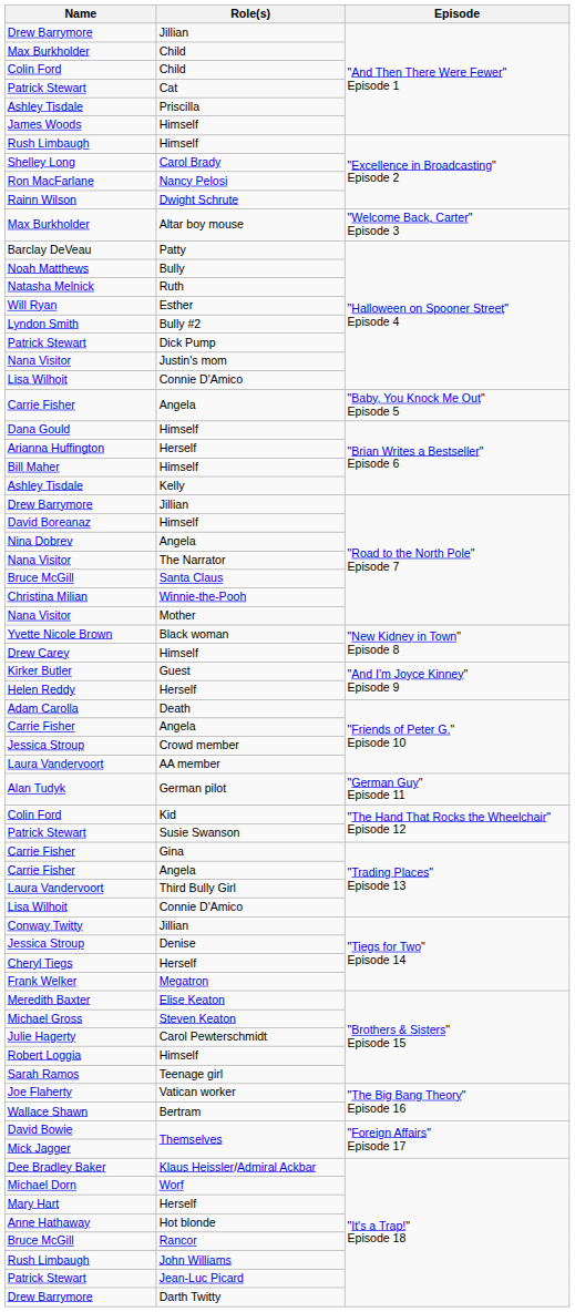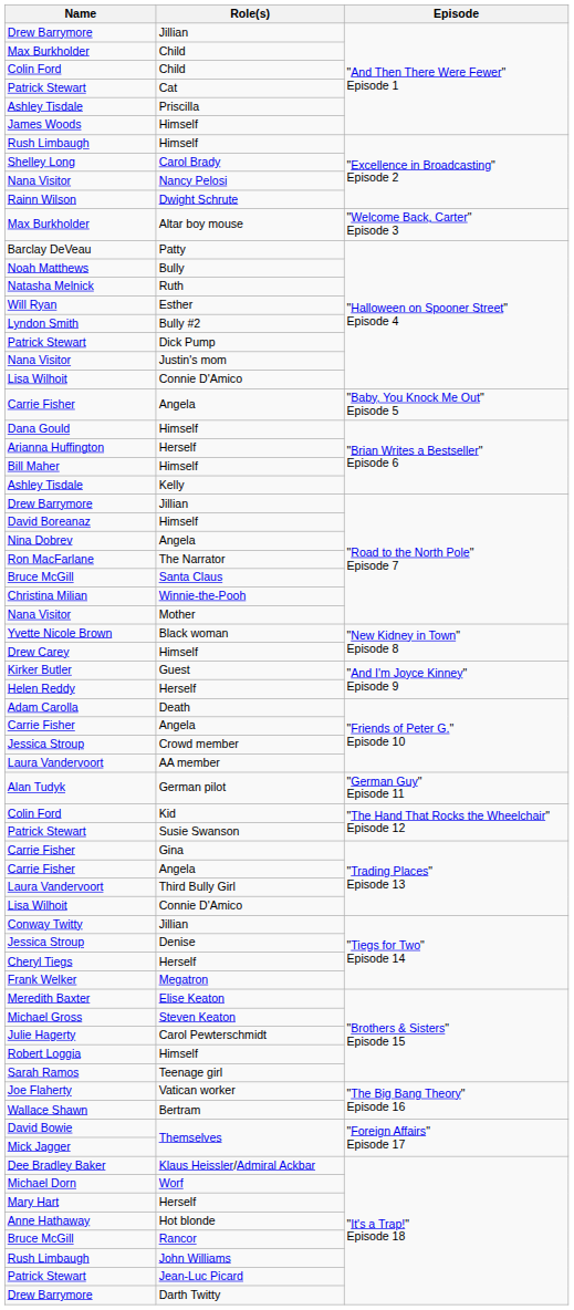Nancy Pelosi | Name: Ron MacFarlane -> Nana Visitor
The Narrator | Name: Nana Visitor -> Ron MacFarlane
